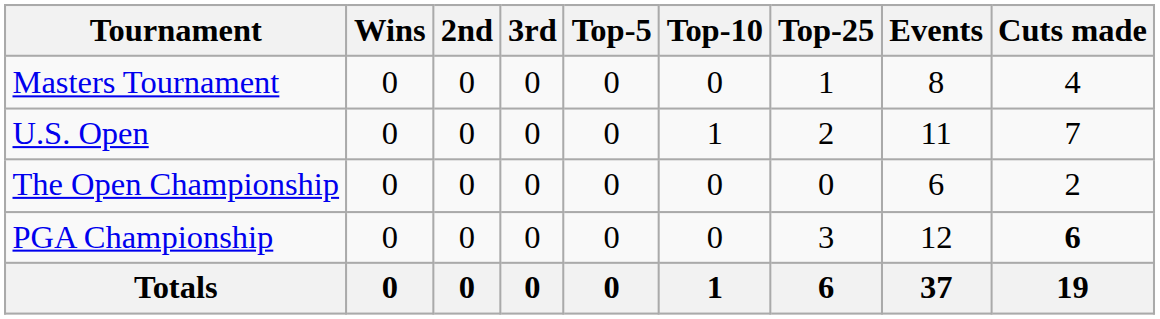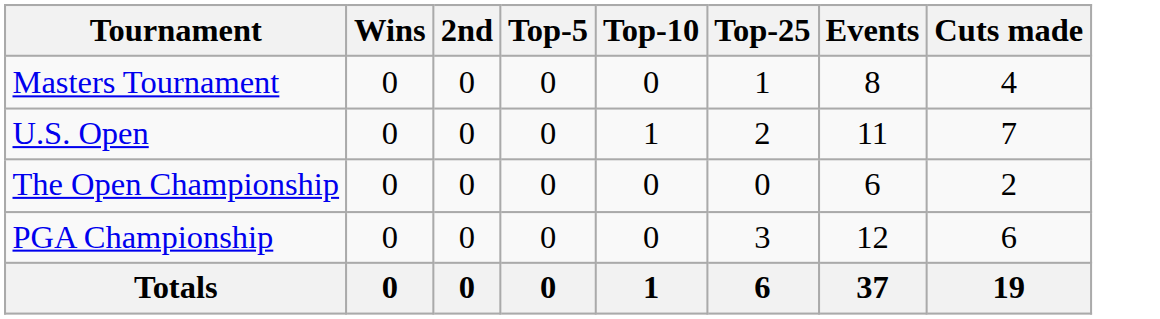- column: 3rd | 0 | 0 | 0 | 0 | 0
PGA Championship | Cuts made: bold -> normal
